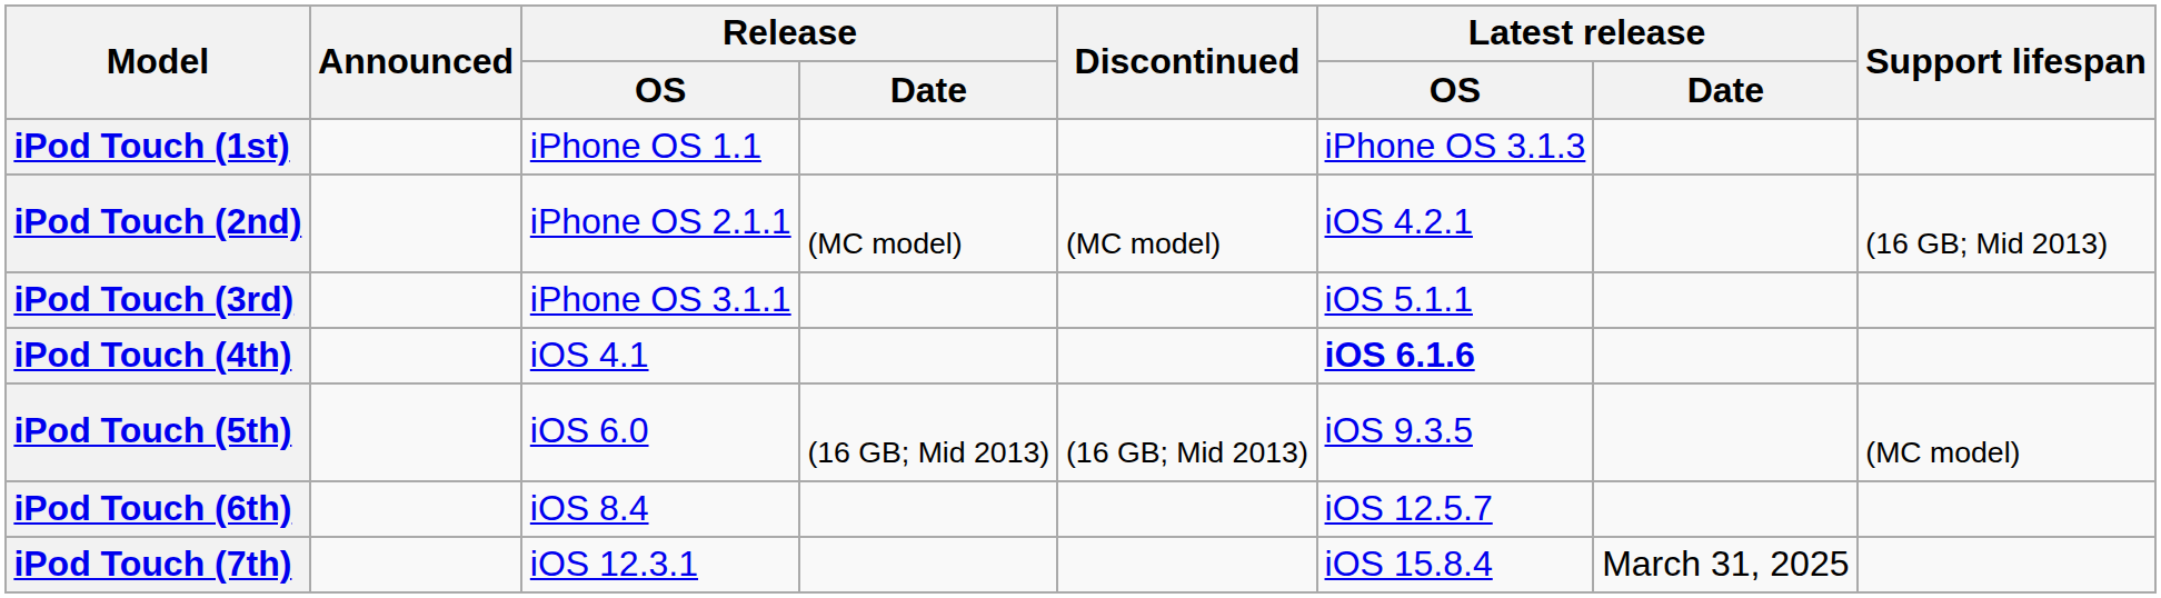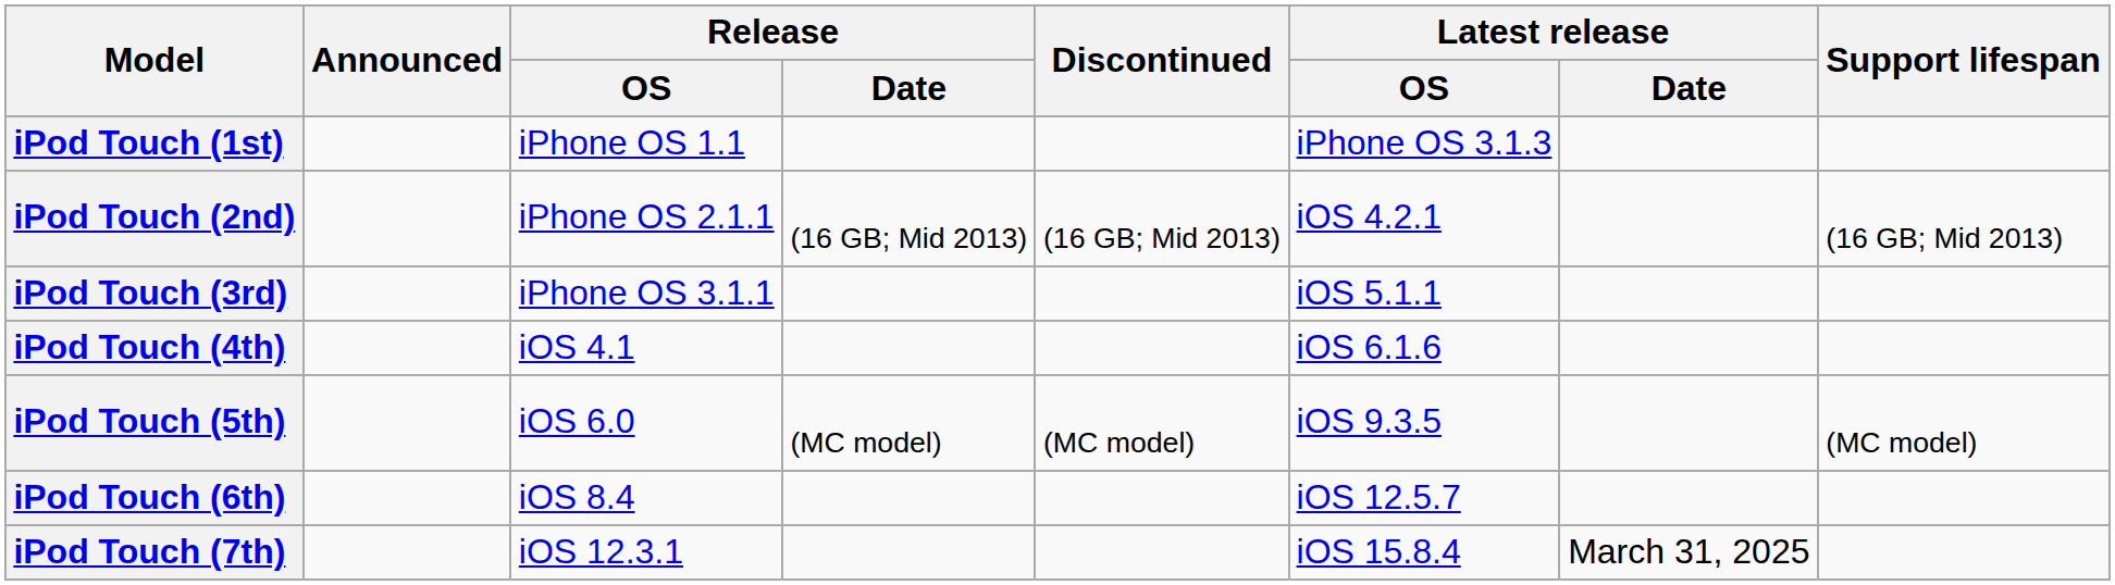iPod Touch (2nd) | Release / Date: (MC model) -> (16 GB; Mid 2013)
iPod Touch (2nd) | Discontinued: (MC model) -> (16 GB; Mid 2013)
iPod Touch (4th) | Latest release / OS: bold -> normal
iPod Touch (5th) | Release / Date: (16 GB; Mid 2013) -> (MC model)
iPod Touch (5th) | Discontinued: (16 GB; Mid 2013) -> (MC model)
